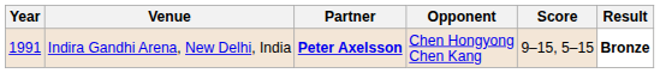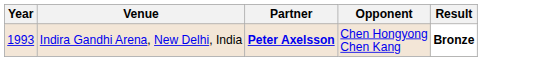- column: Score | 9–15, 5–15
Indira Gandhi Arena, New Delhi, India | Year: 1991 -> 1993
